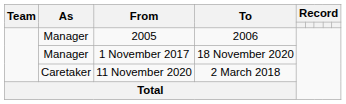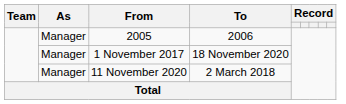11 November 2020 | As: Caretaker -> Manager
